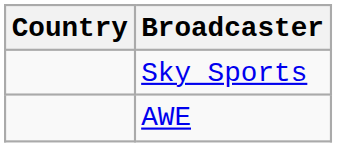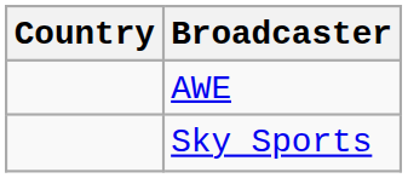rows swapped: Sky Sports <-> AWE
